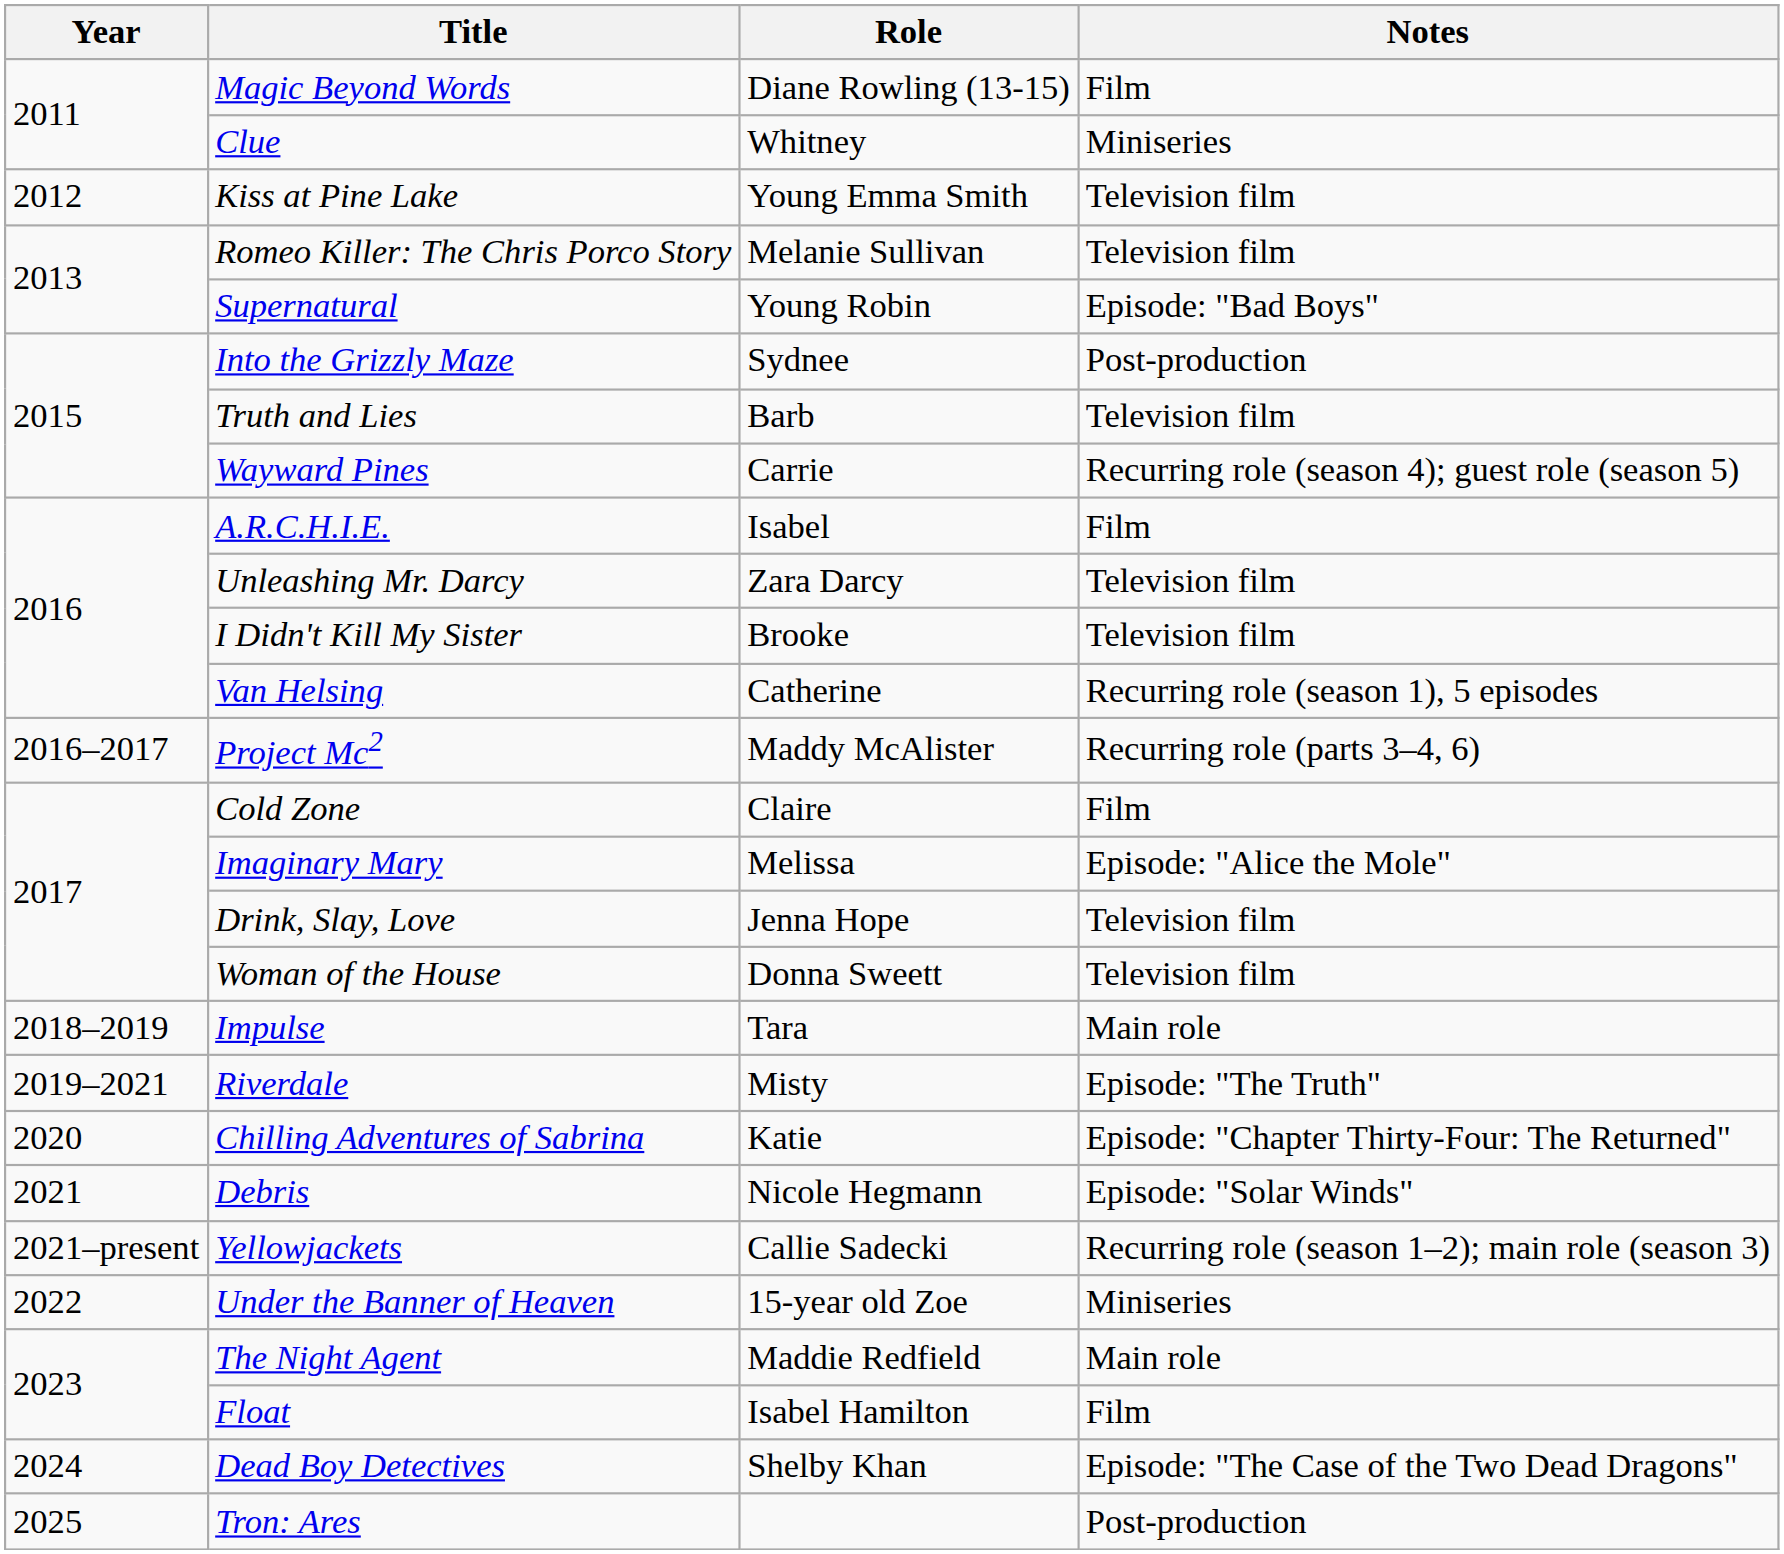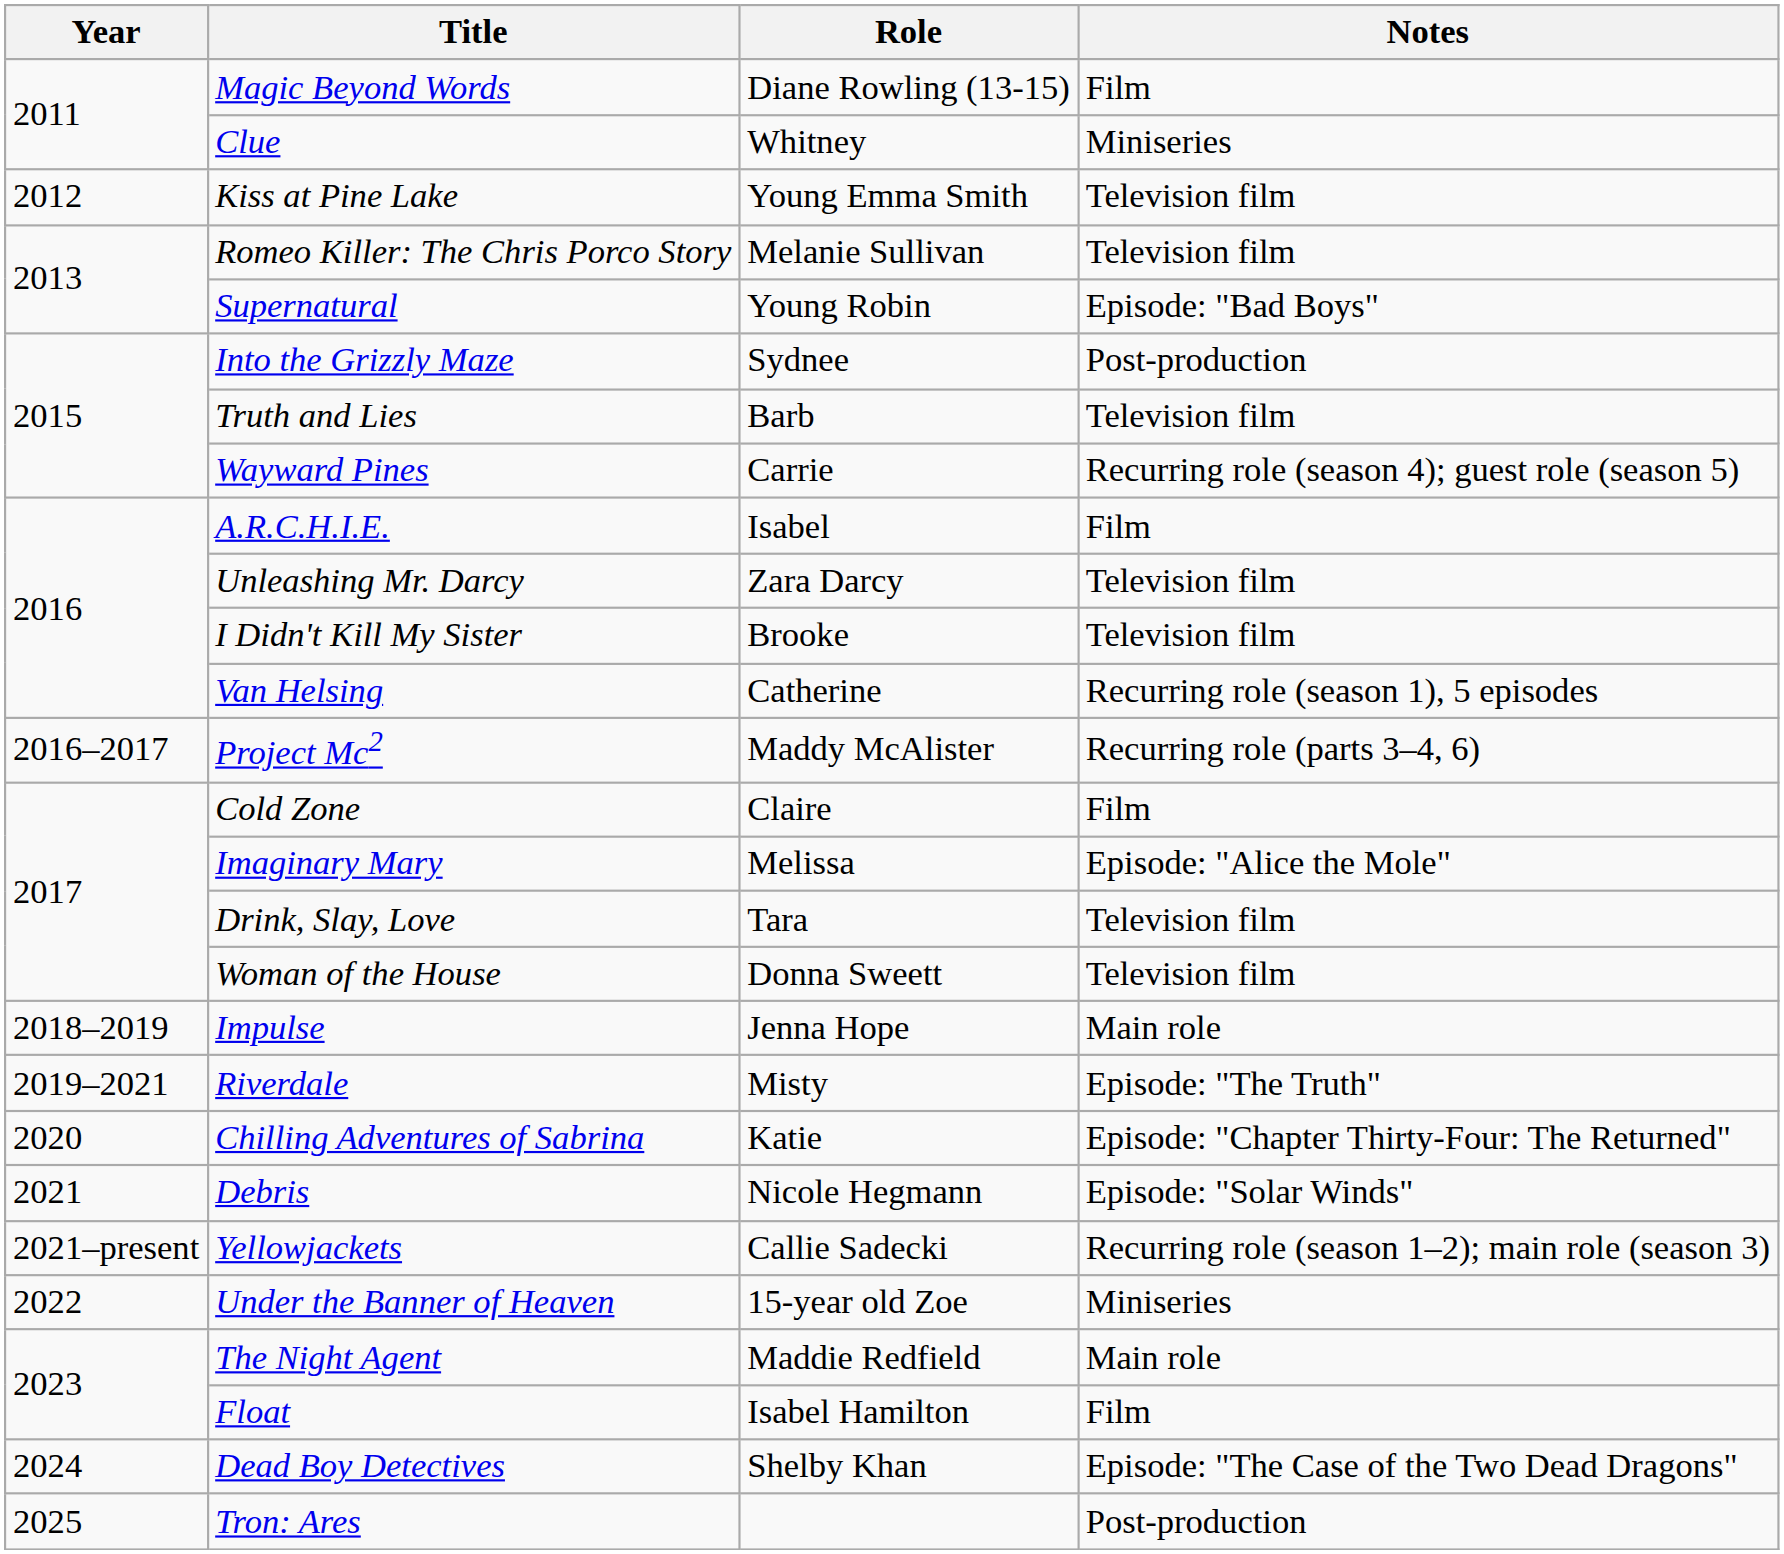Drink, Slay, Love | Role: Jenna Hope -> Tara
Impulse | Role: Tara -> Jenna Hope
